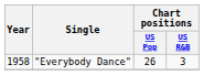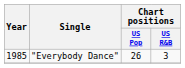"Everybody Dance" | Year: 1958 -> 1985
